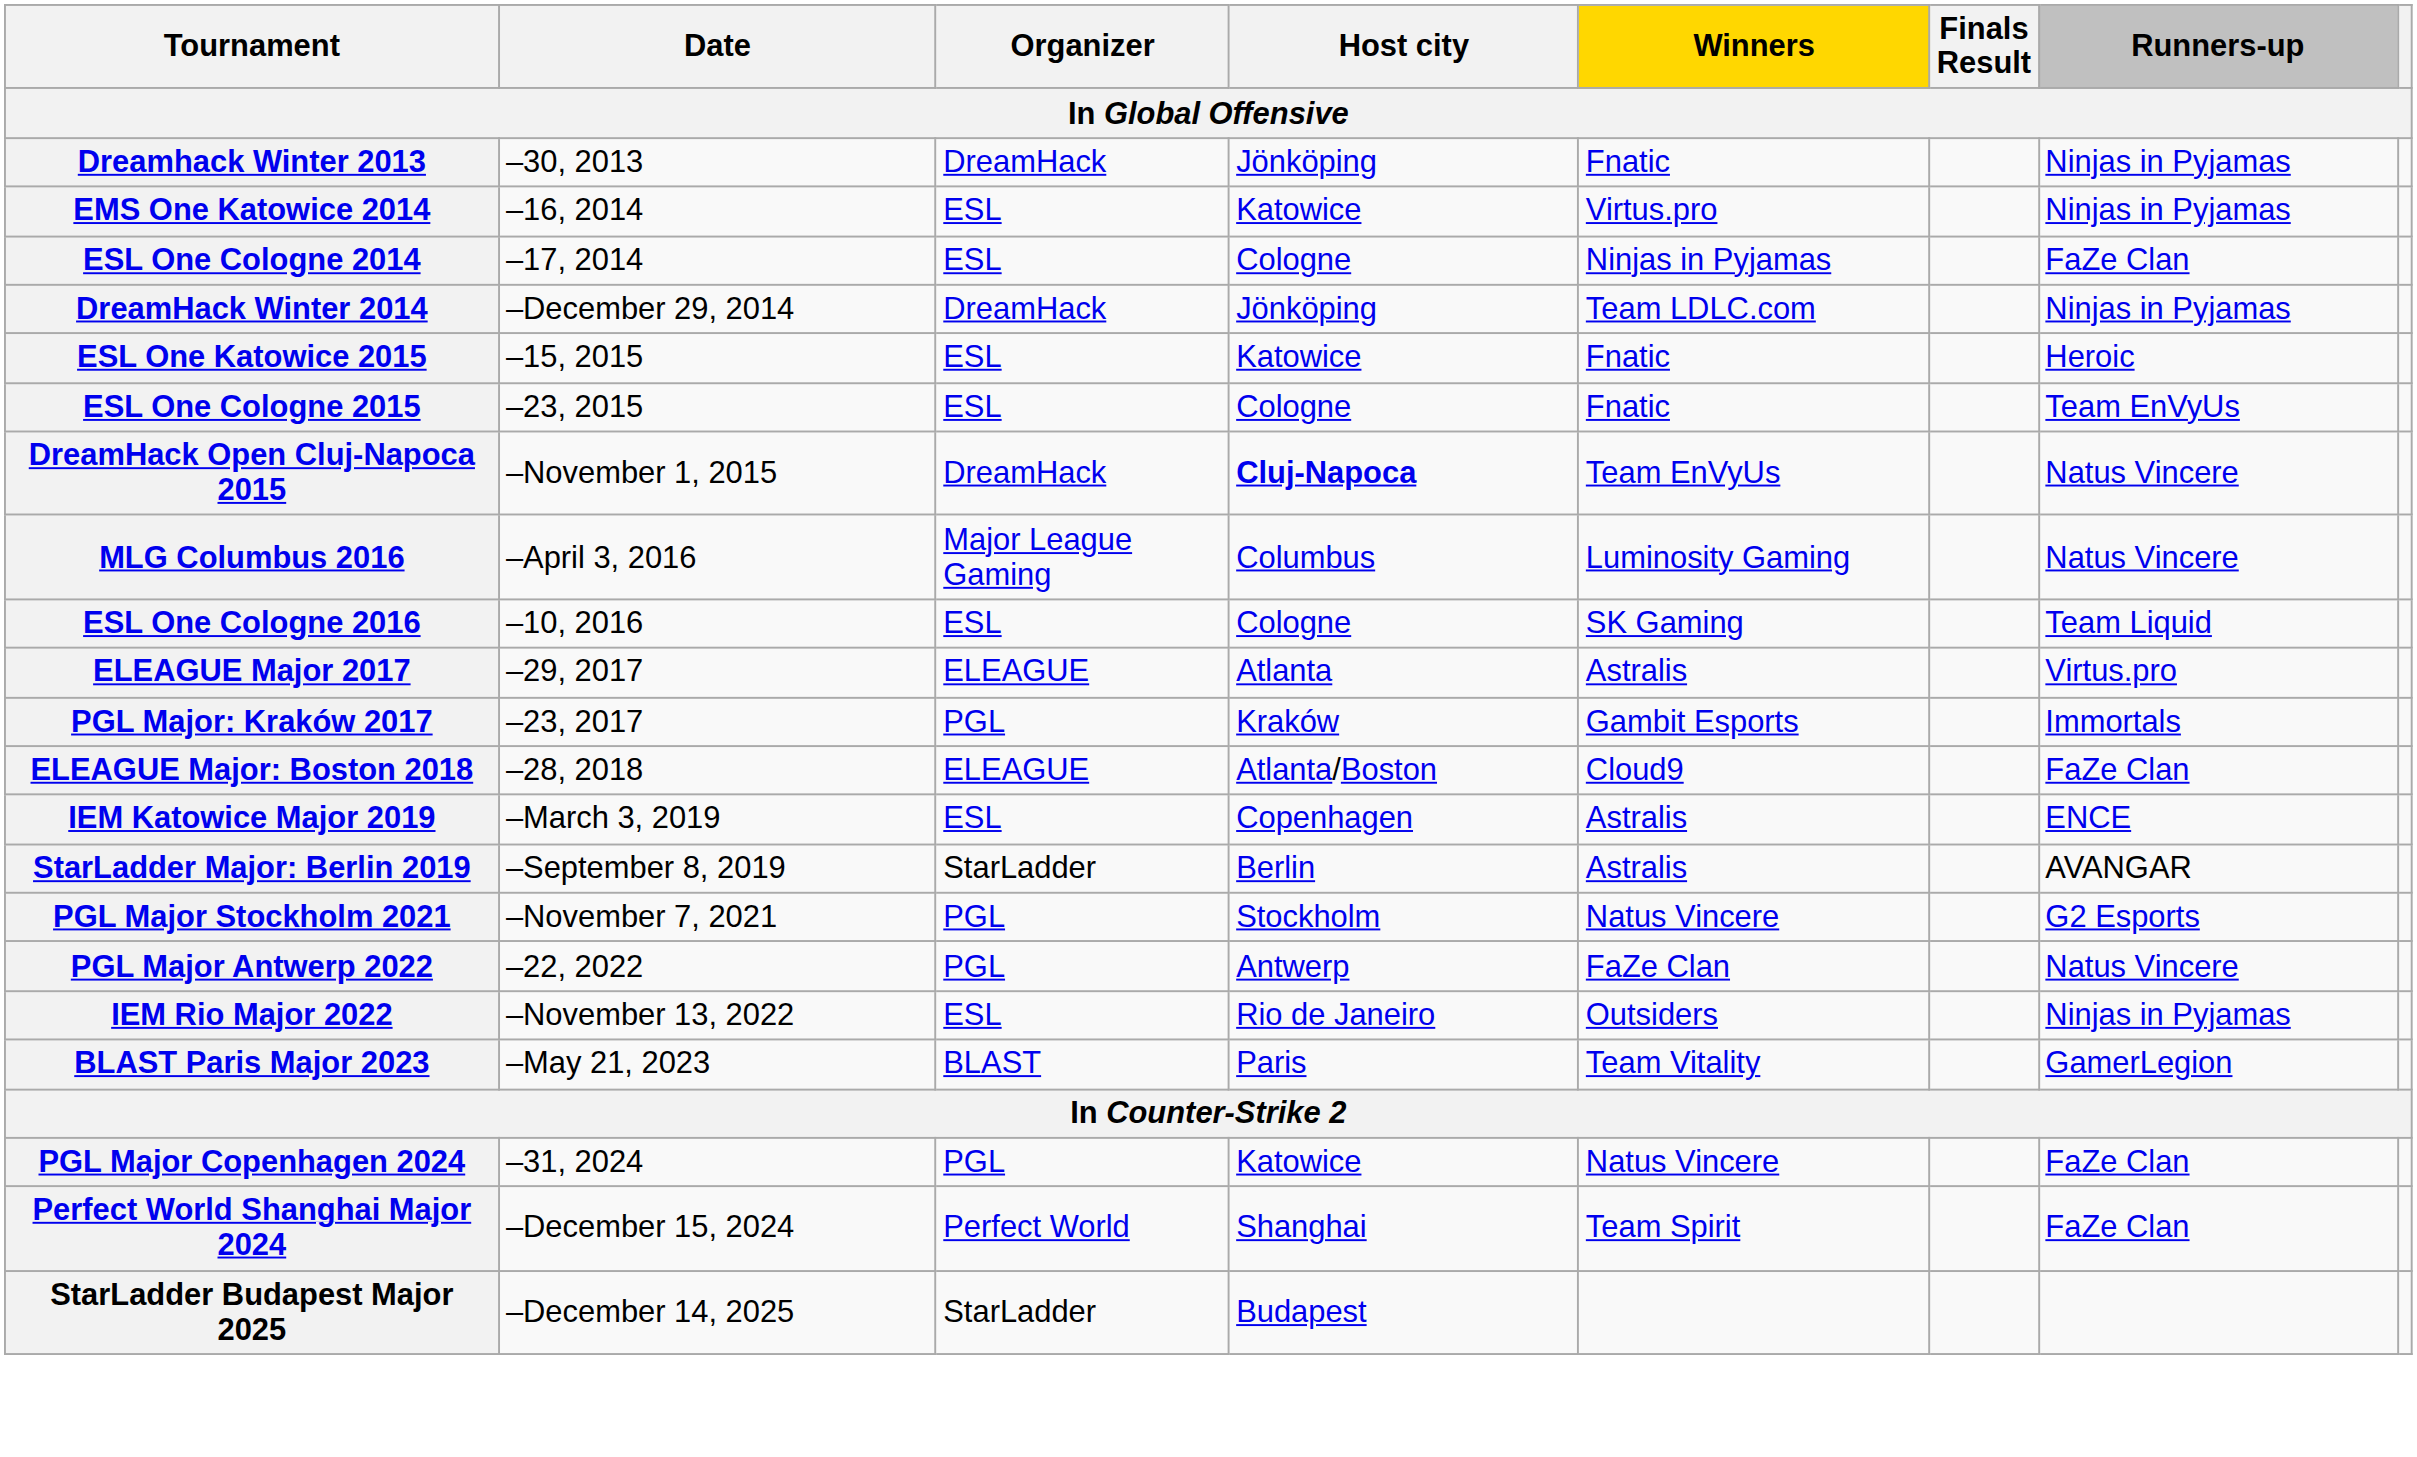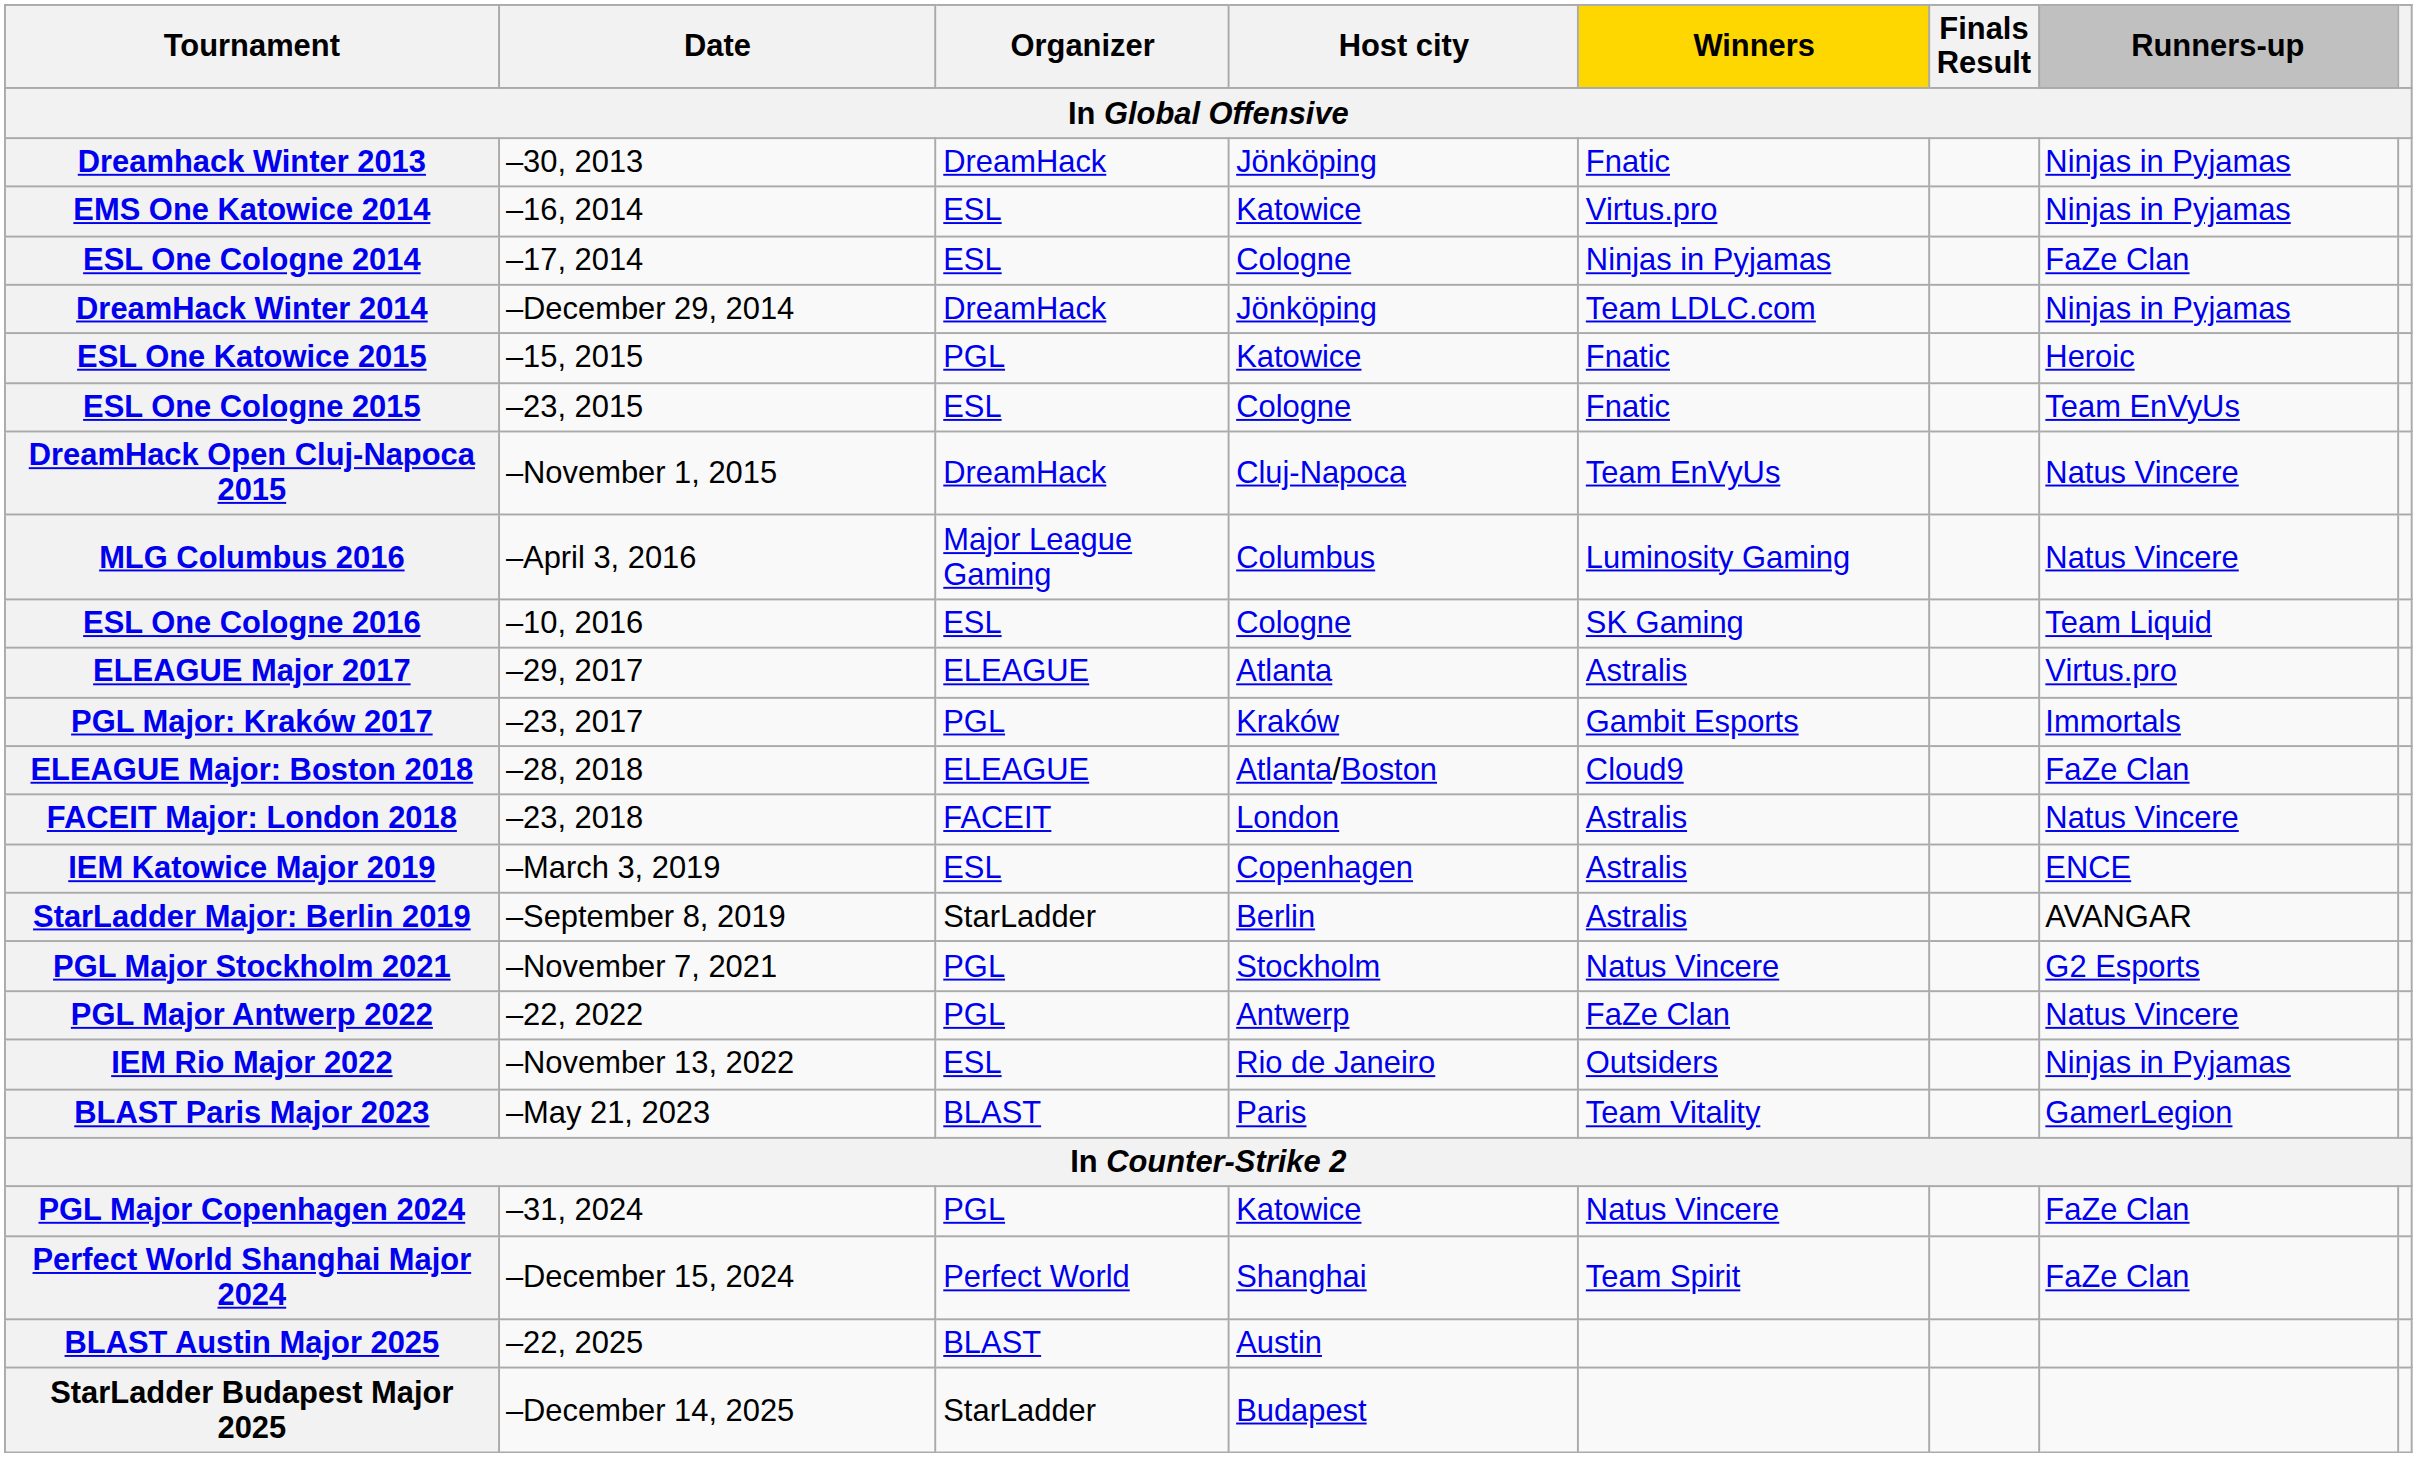ESL One Katowice 2015 | Organizer: ESL -> PGL
DreamHack Open Cluj-Napoca 2015 | Host city: bold -> normal
+ row: FACEIT Major: London 2018 | –23, 2018 | FACEIT | London | Astralis | Natus Vincere
+ row: BLAST Austin Major 2025 | –22, 2025 | BLAST | Austin
